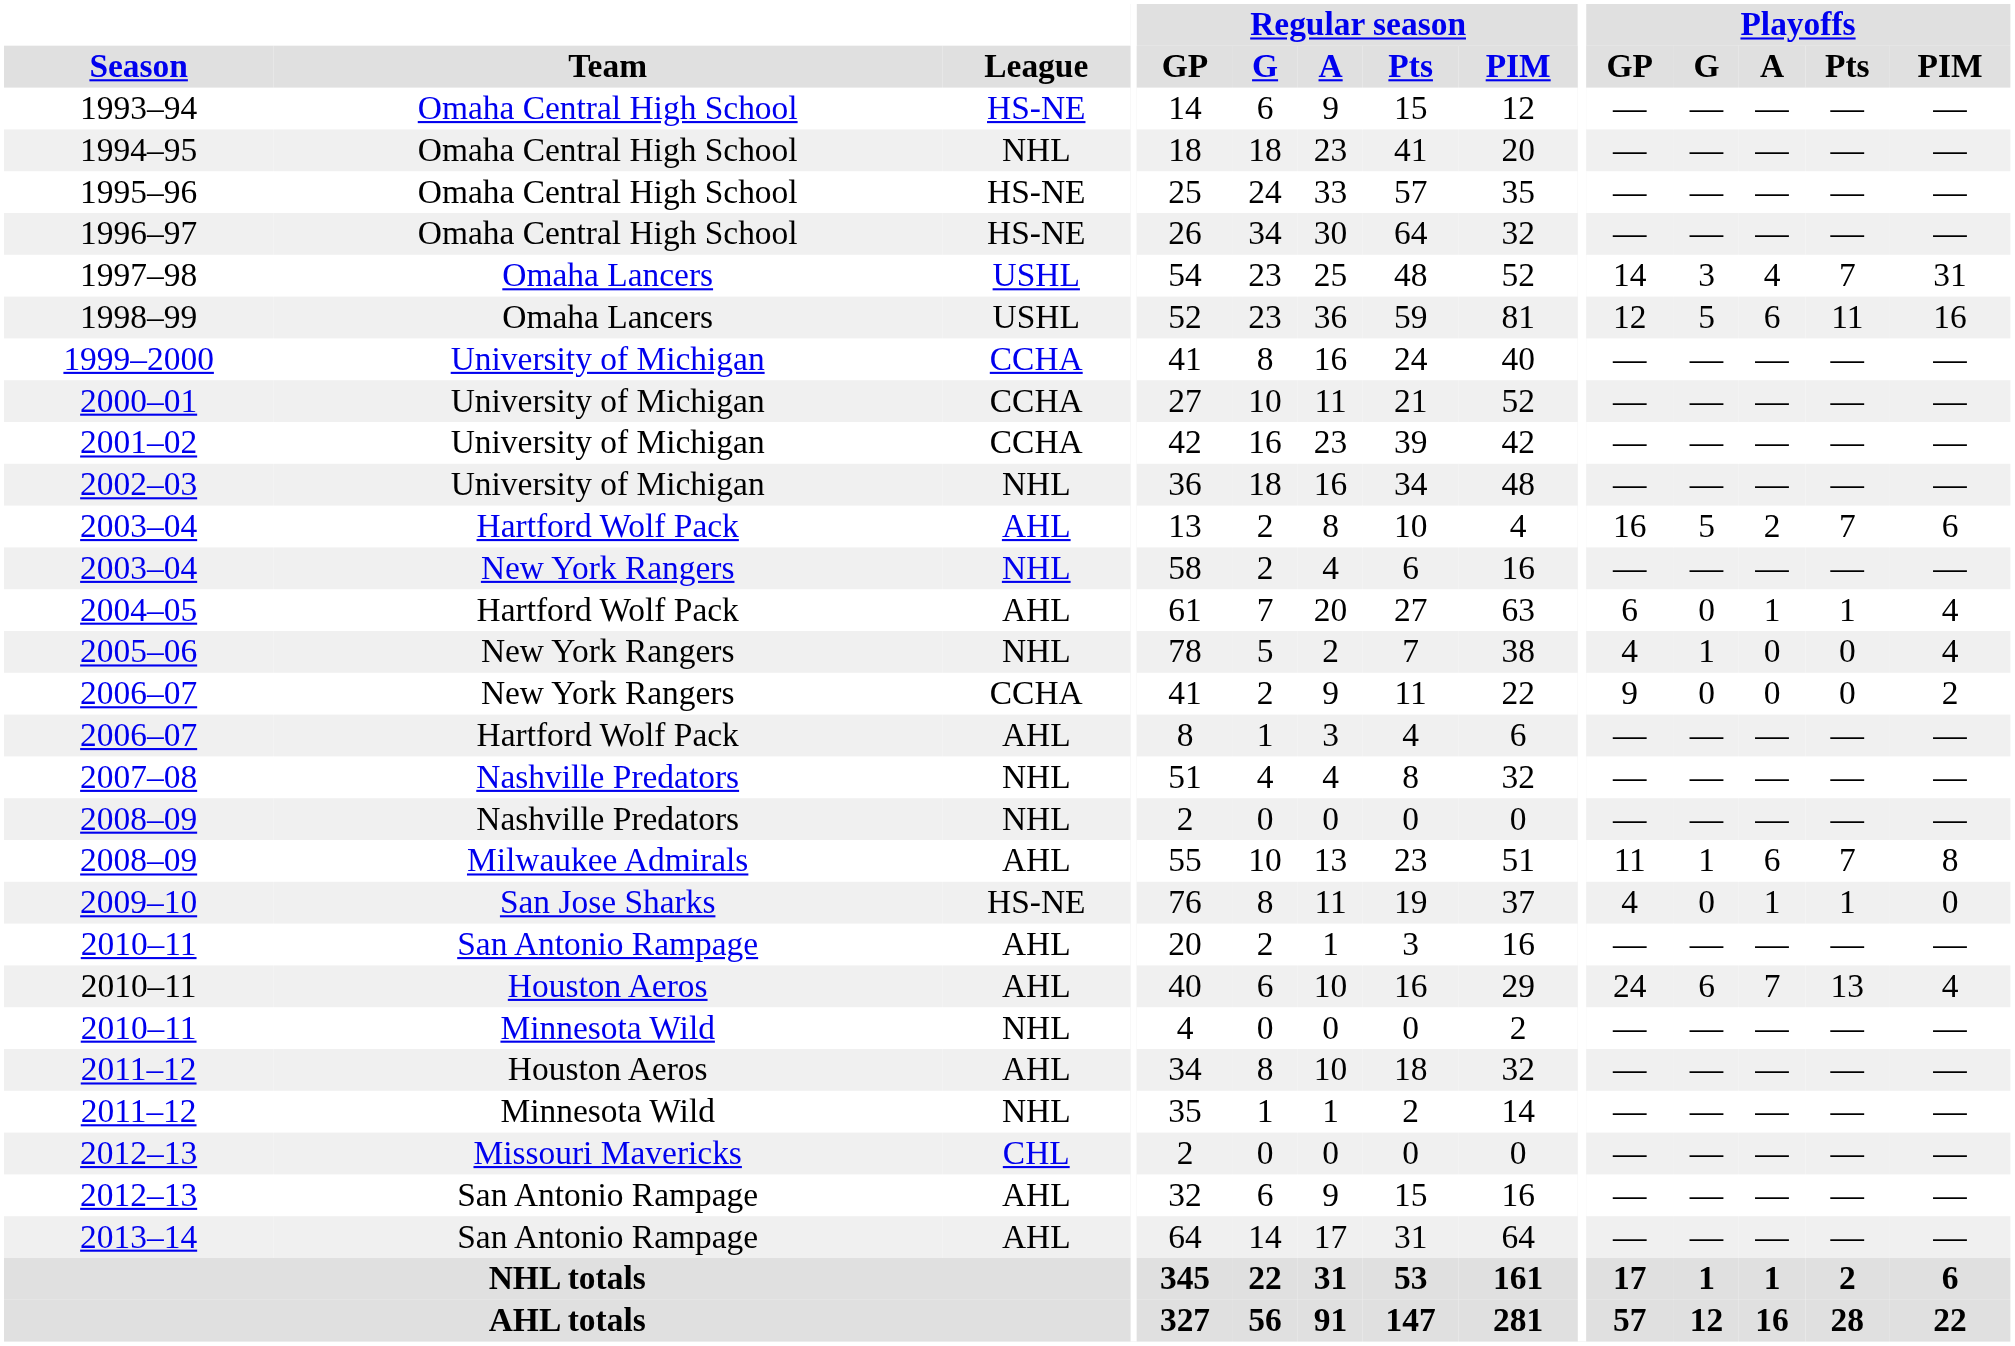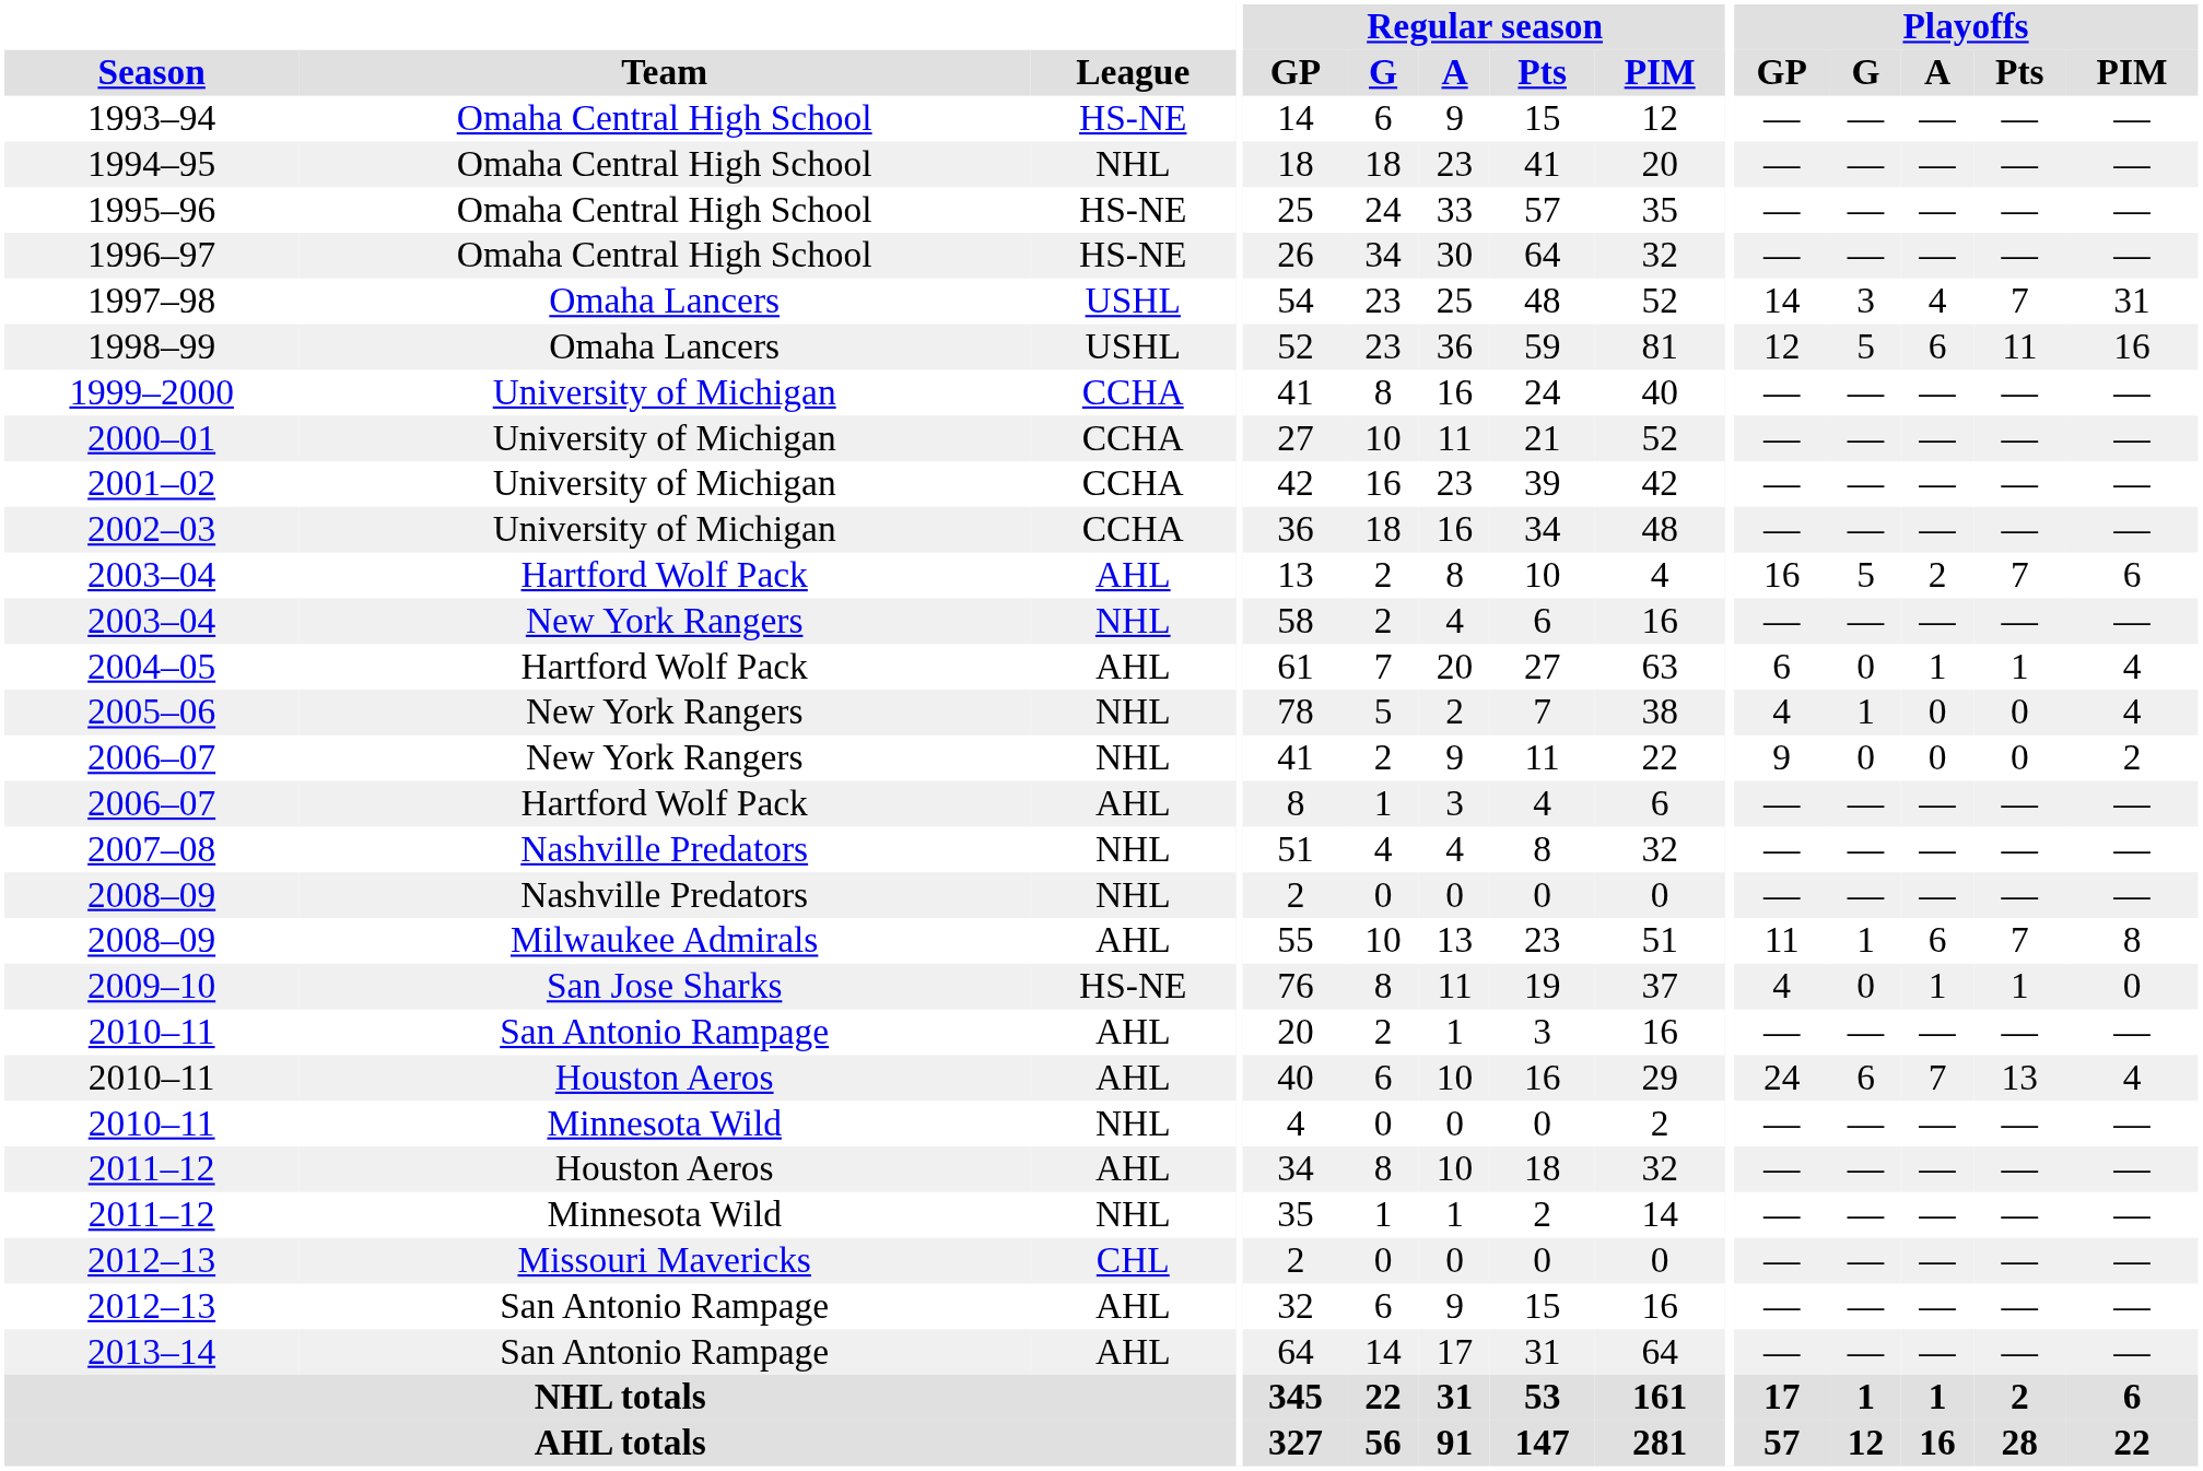2002–03 | League: NHL -> CCHA
2006–07 / New York Rangers | League: CCHA -> NHL
